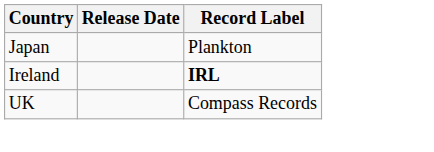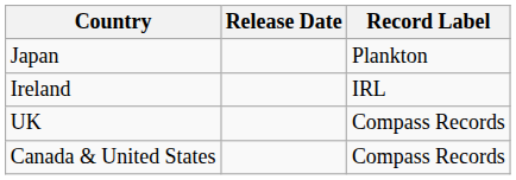Ireland | Record Label: bold -> normal
+ row: Canada & United States | Compass Records
